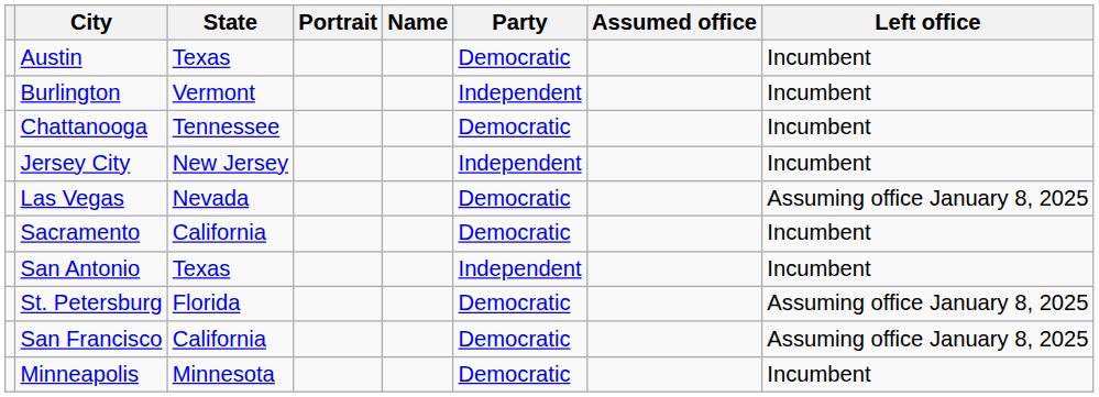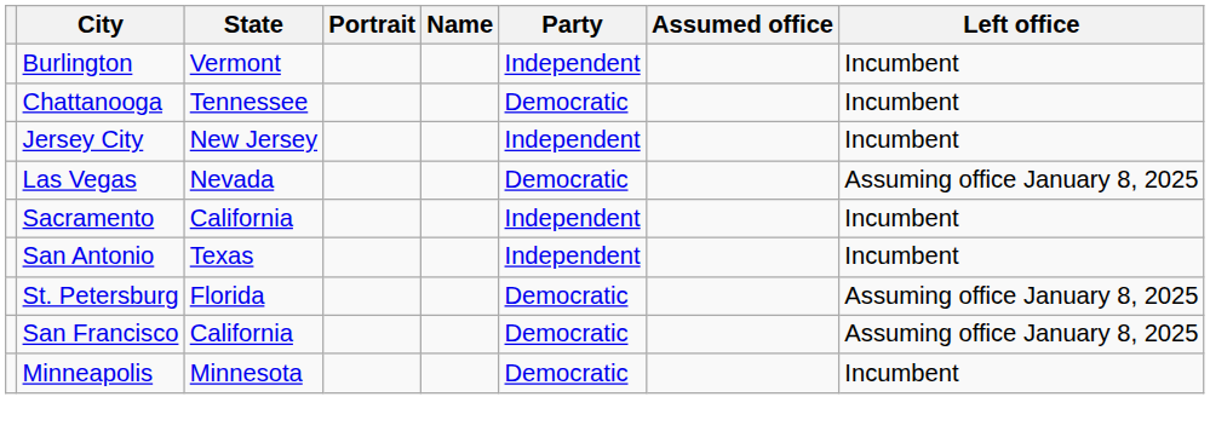- row: Austin | Texas | Democratic | Incumbent
Sacramento | Party: Democratic -> Independent
